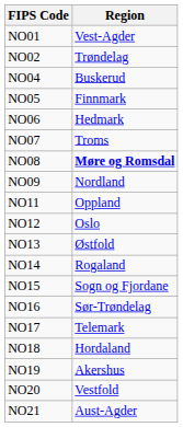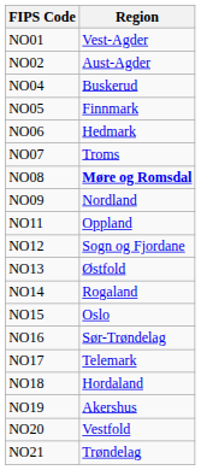NO02 | Region: Trøndelag -> Aust-Agder
NO12 | Region: Oslo -> Sogn og Fjordane
NO15 | Region: Sogn og Fjordane -> Oslo
NO21 | Region: Aust-Agder -> Trøndelag
